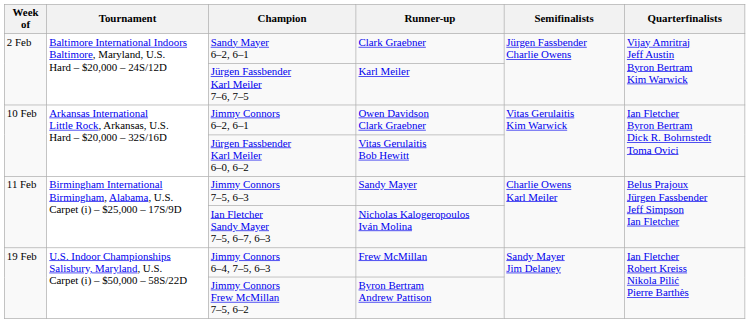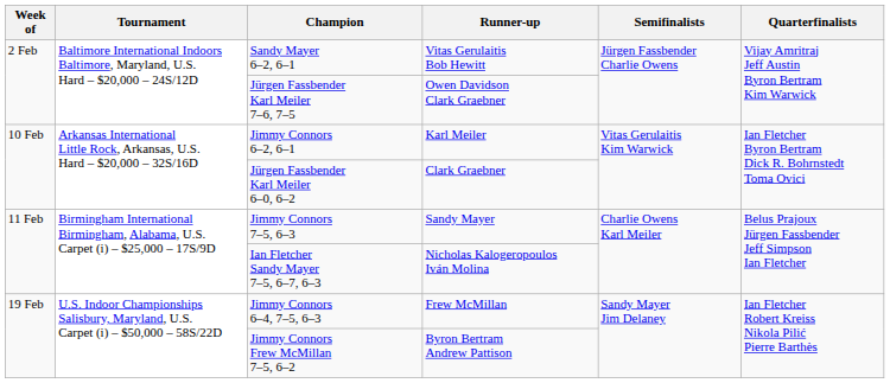Sandy Mayer 6–2, 6–1 | Runner-up: Clark Graebner -> Vitas Gerulaitis Bob Hewitt
Jürgen Fassbender Karl Meiler 7–6, 7–5 | Runner-up: Karl Meiler -> Owen Davidson Clark Graebner
Jimmy Connors 6–2, 6–1 | Runner-up: Owen Davidson Clark Graebner -> Karl Meiler
Jürgen Fassbender Karl Meiler 6–0, 6–2 | Runner-up: Vitas Gerulaitis Bob Hewitt -> Clark Graebner
